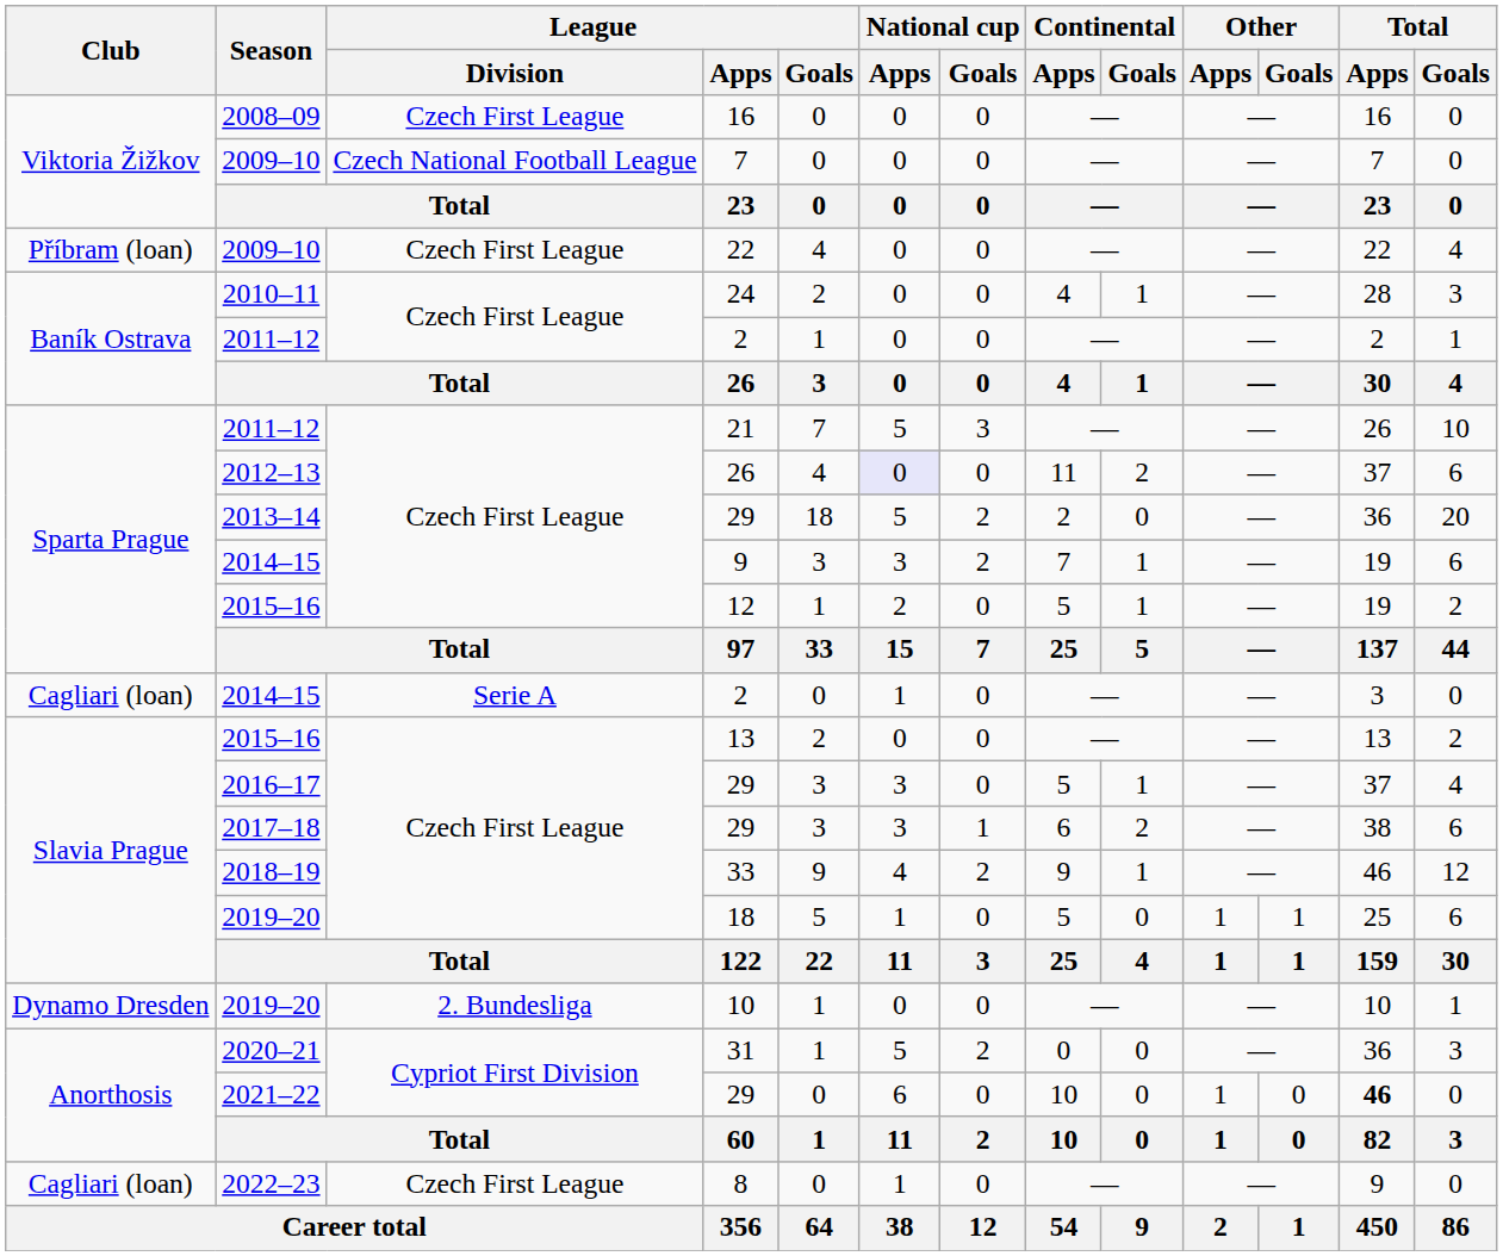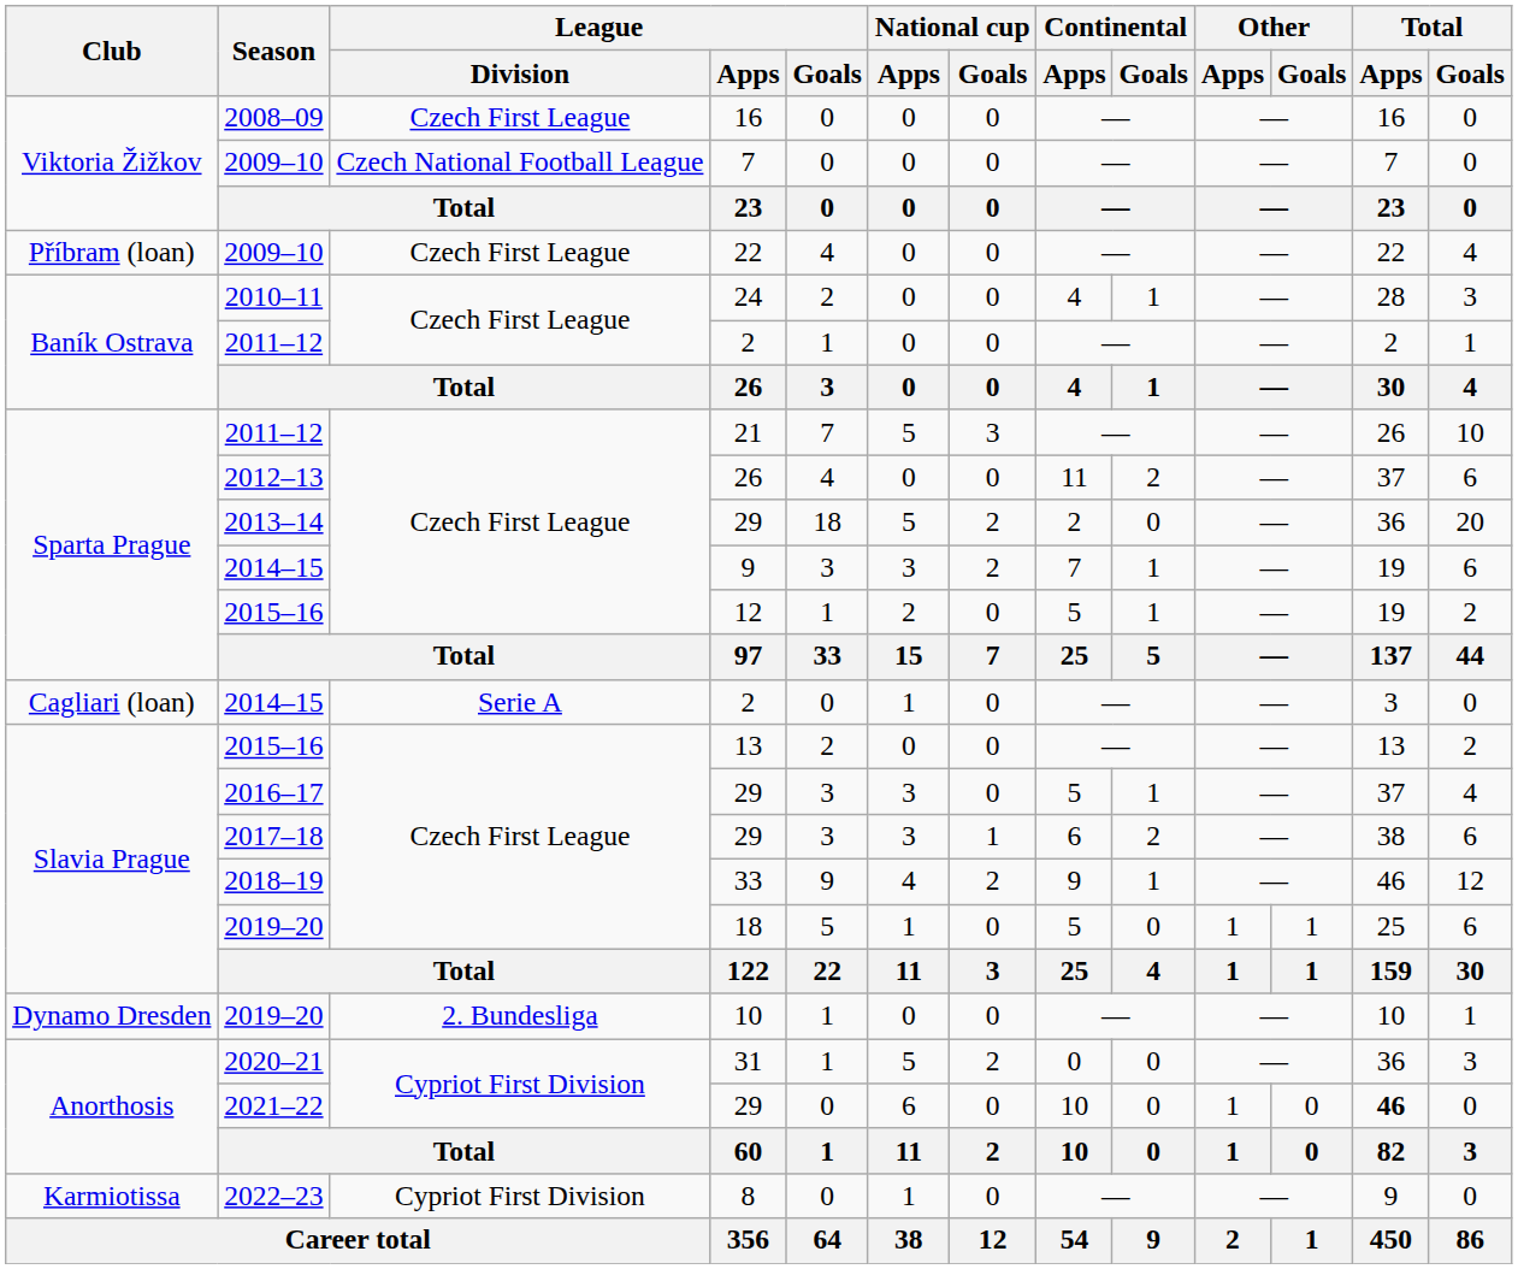2012–13 / 26 | National cup / Apps: lavender background -> no background
8 | Club: Cagliari (loan) -> Karmiotissa
8 | League / Division: Czech First League -> Cypriot First Division
